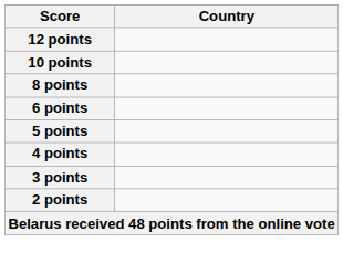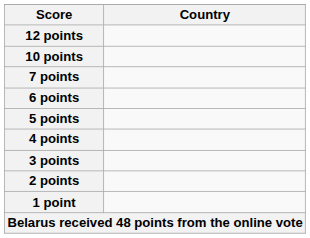- row: 8 points
+ row: 7 points
+ row: 1 point
